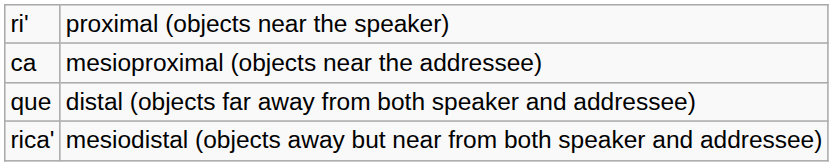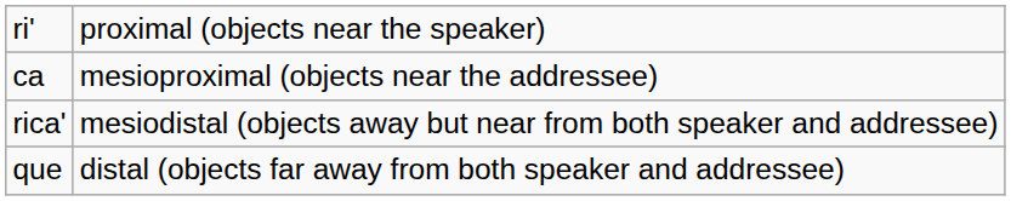rows swapped: rica' <-> que
